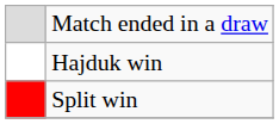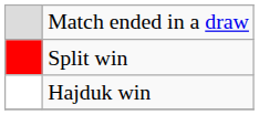rows swapped: Hajduk win <-> Split win
